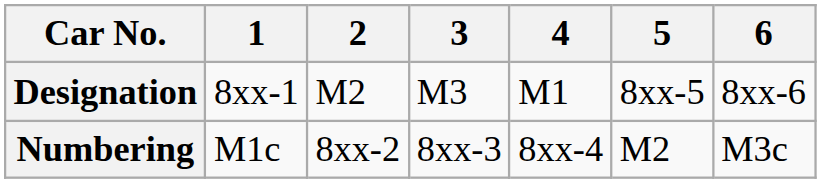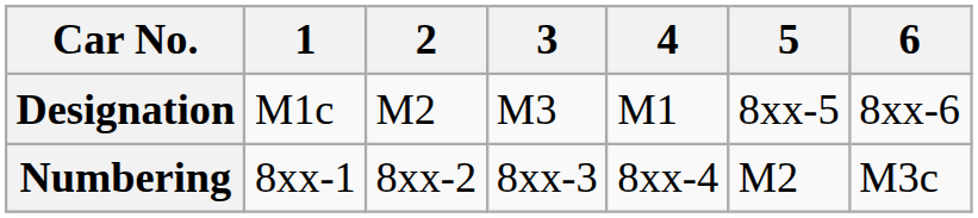Designation | 1: 8xx-1 -> M1c
Numbering | 1: M1c -> 8xx-1
